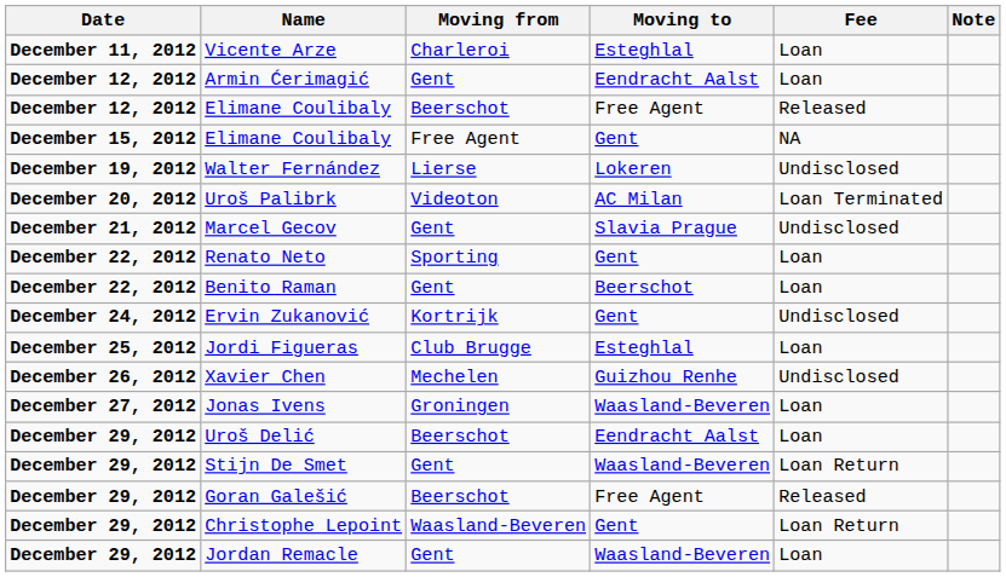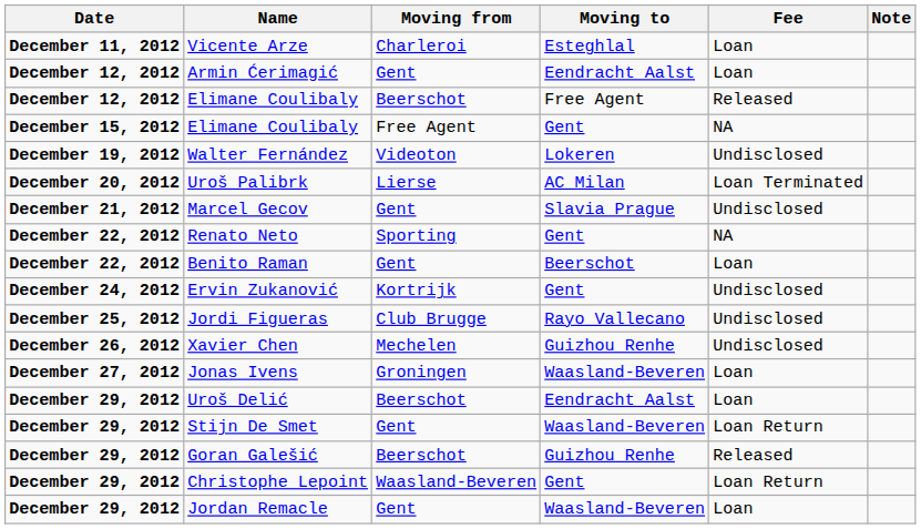Walter Fernández | Moving from: Lierse -> Videoton
Uroš Palibrk | Moving from: Videoton -> Lierse
Renato Neto | Fee: Loan -> NA
Jordi Figueras | Moving to: Esteghlal -> Rayo Vallecano
Jordi Figueras | Fee: Loan -> Undisclosed
Goran Galešić | Moving to: Free Agent -> Guizhou Renhe
